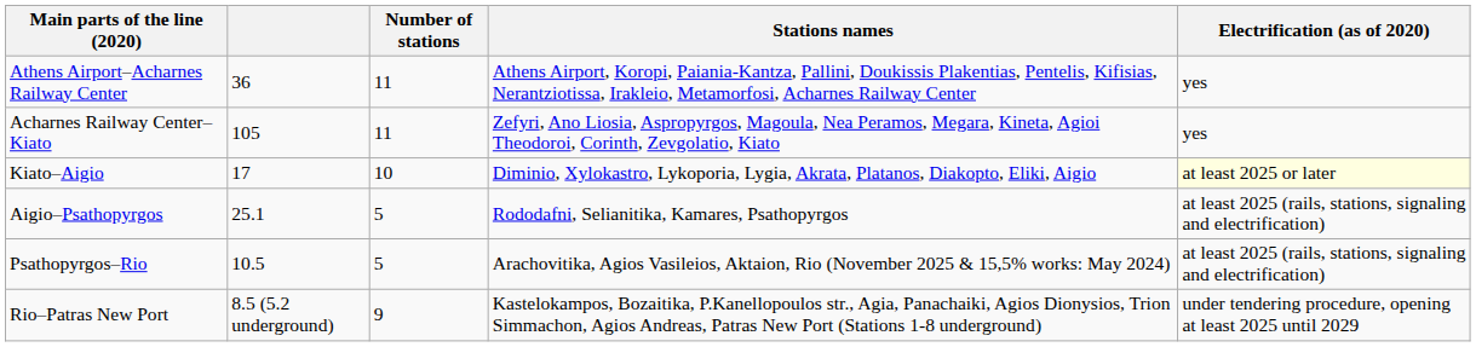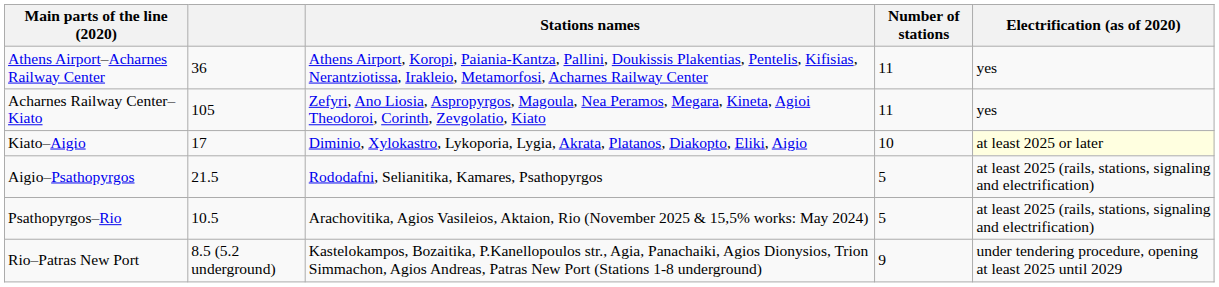columns swapped: Number of stations <-> Stations names
Aigio–Psathopyrgos | column 2: 25.1 -> 21.5
